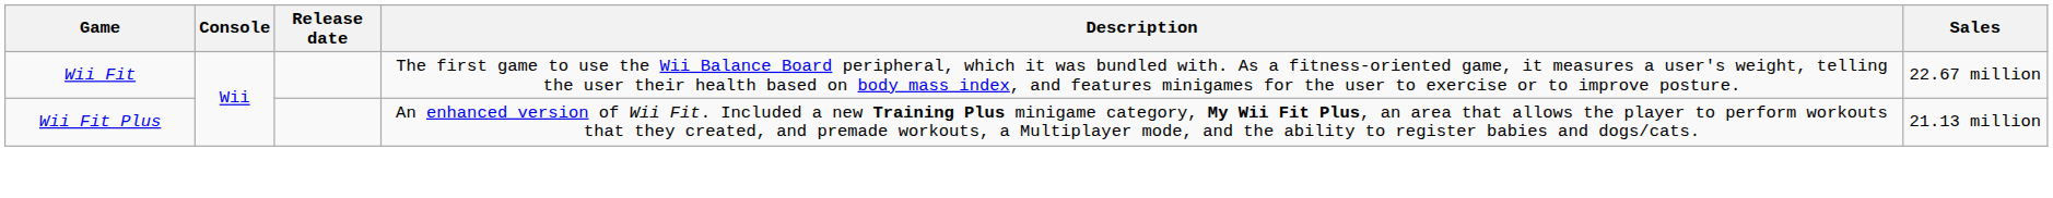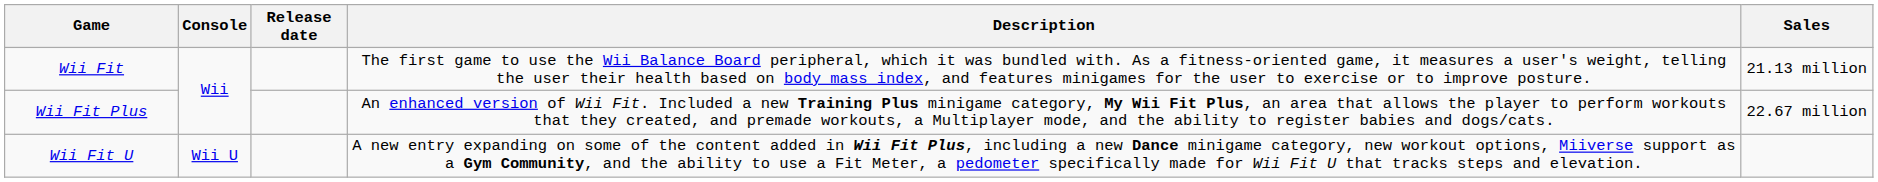Wii Fit | Sales: 22.67 million -> 21.13 million
Wii Fit Plus | Sales: 21.13 million -> 22.67 million
+ row: Wii Fit U | Wii U | A new entry expanding on some of the content added in Wii Fit Plus, including a new Dance minigame category, new workout options, Miiverse support as a Gym Community, and the ability to use a Fit Meter, a pedometer specifically made for Wii Fit U that tracks steps and elevation.
